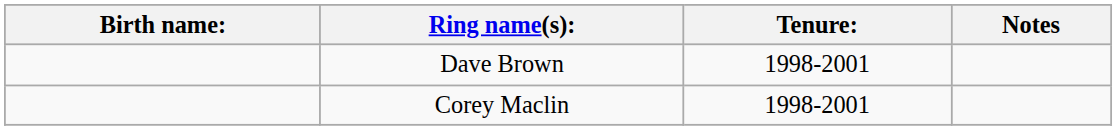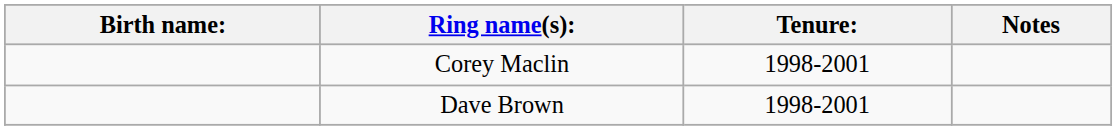rows swapped: Dave Brown <-> Corey Maclin
